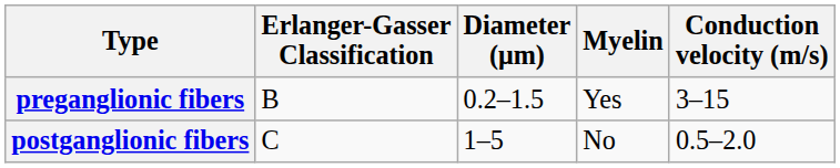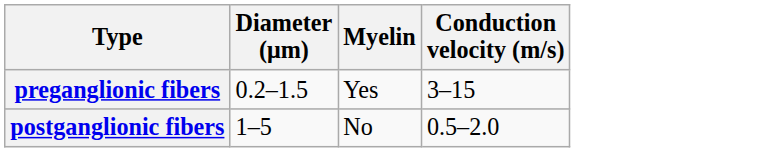- column: Erlanger-Gasser Classification | B | C
